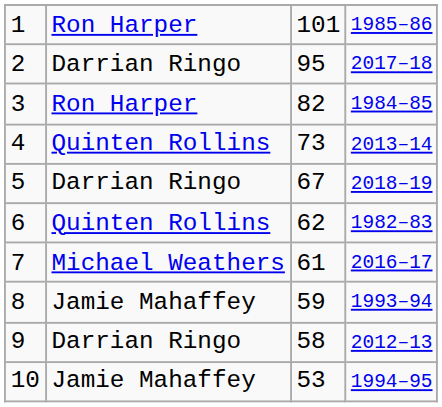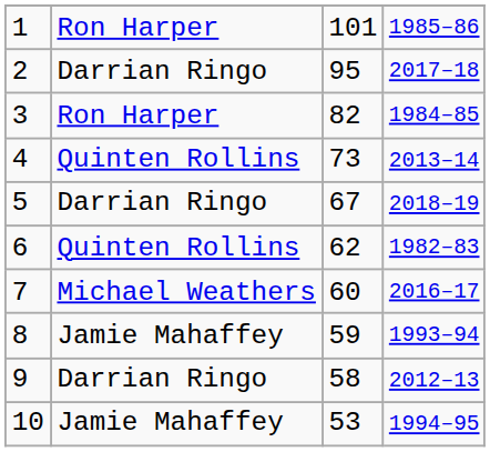7 | column 3: 61 -> 60
